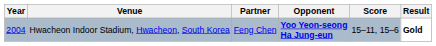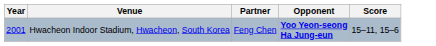- column: Result | Gold
Hwacheon Indoor Stadium, Hwacheon, South Korea | Year: 2004 -> 2001
